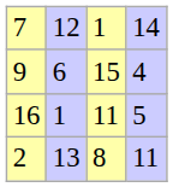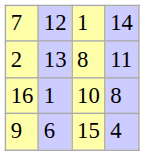rows swapped: 2 <-> 9
16 | column 3: 11 -> 10
16 | column 4: 5 -> 8
